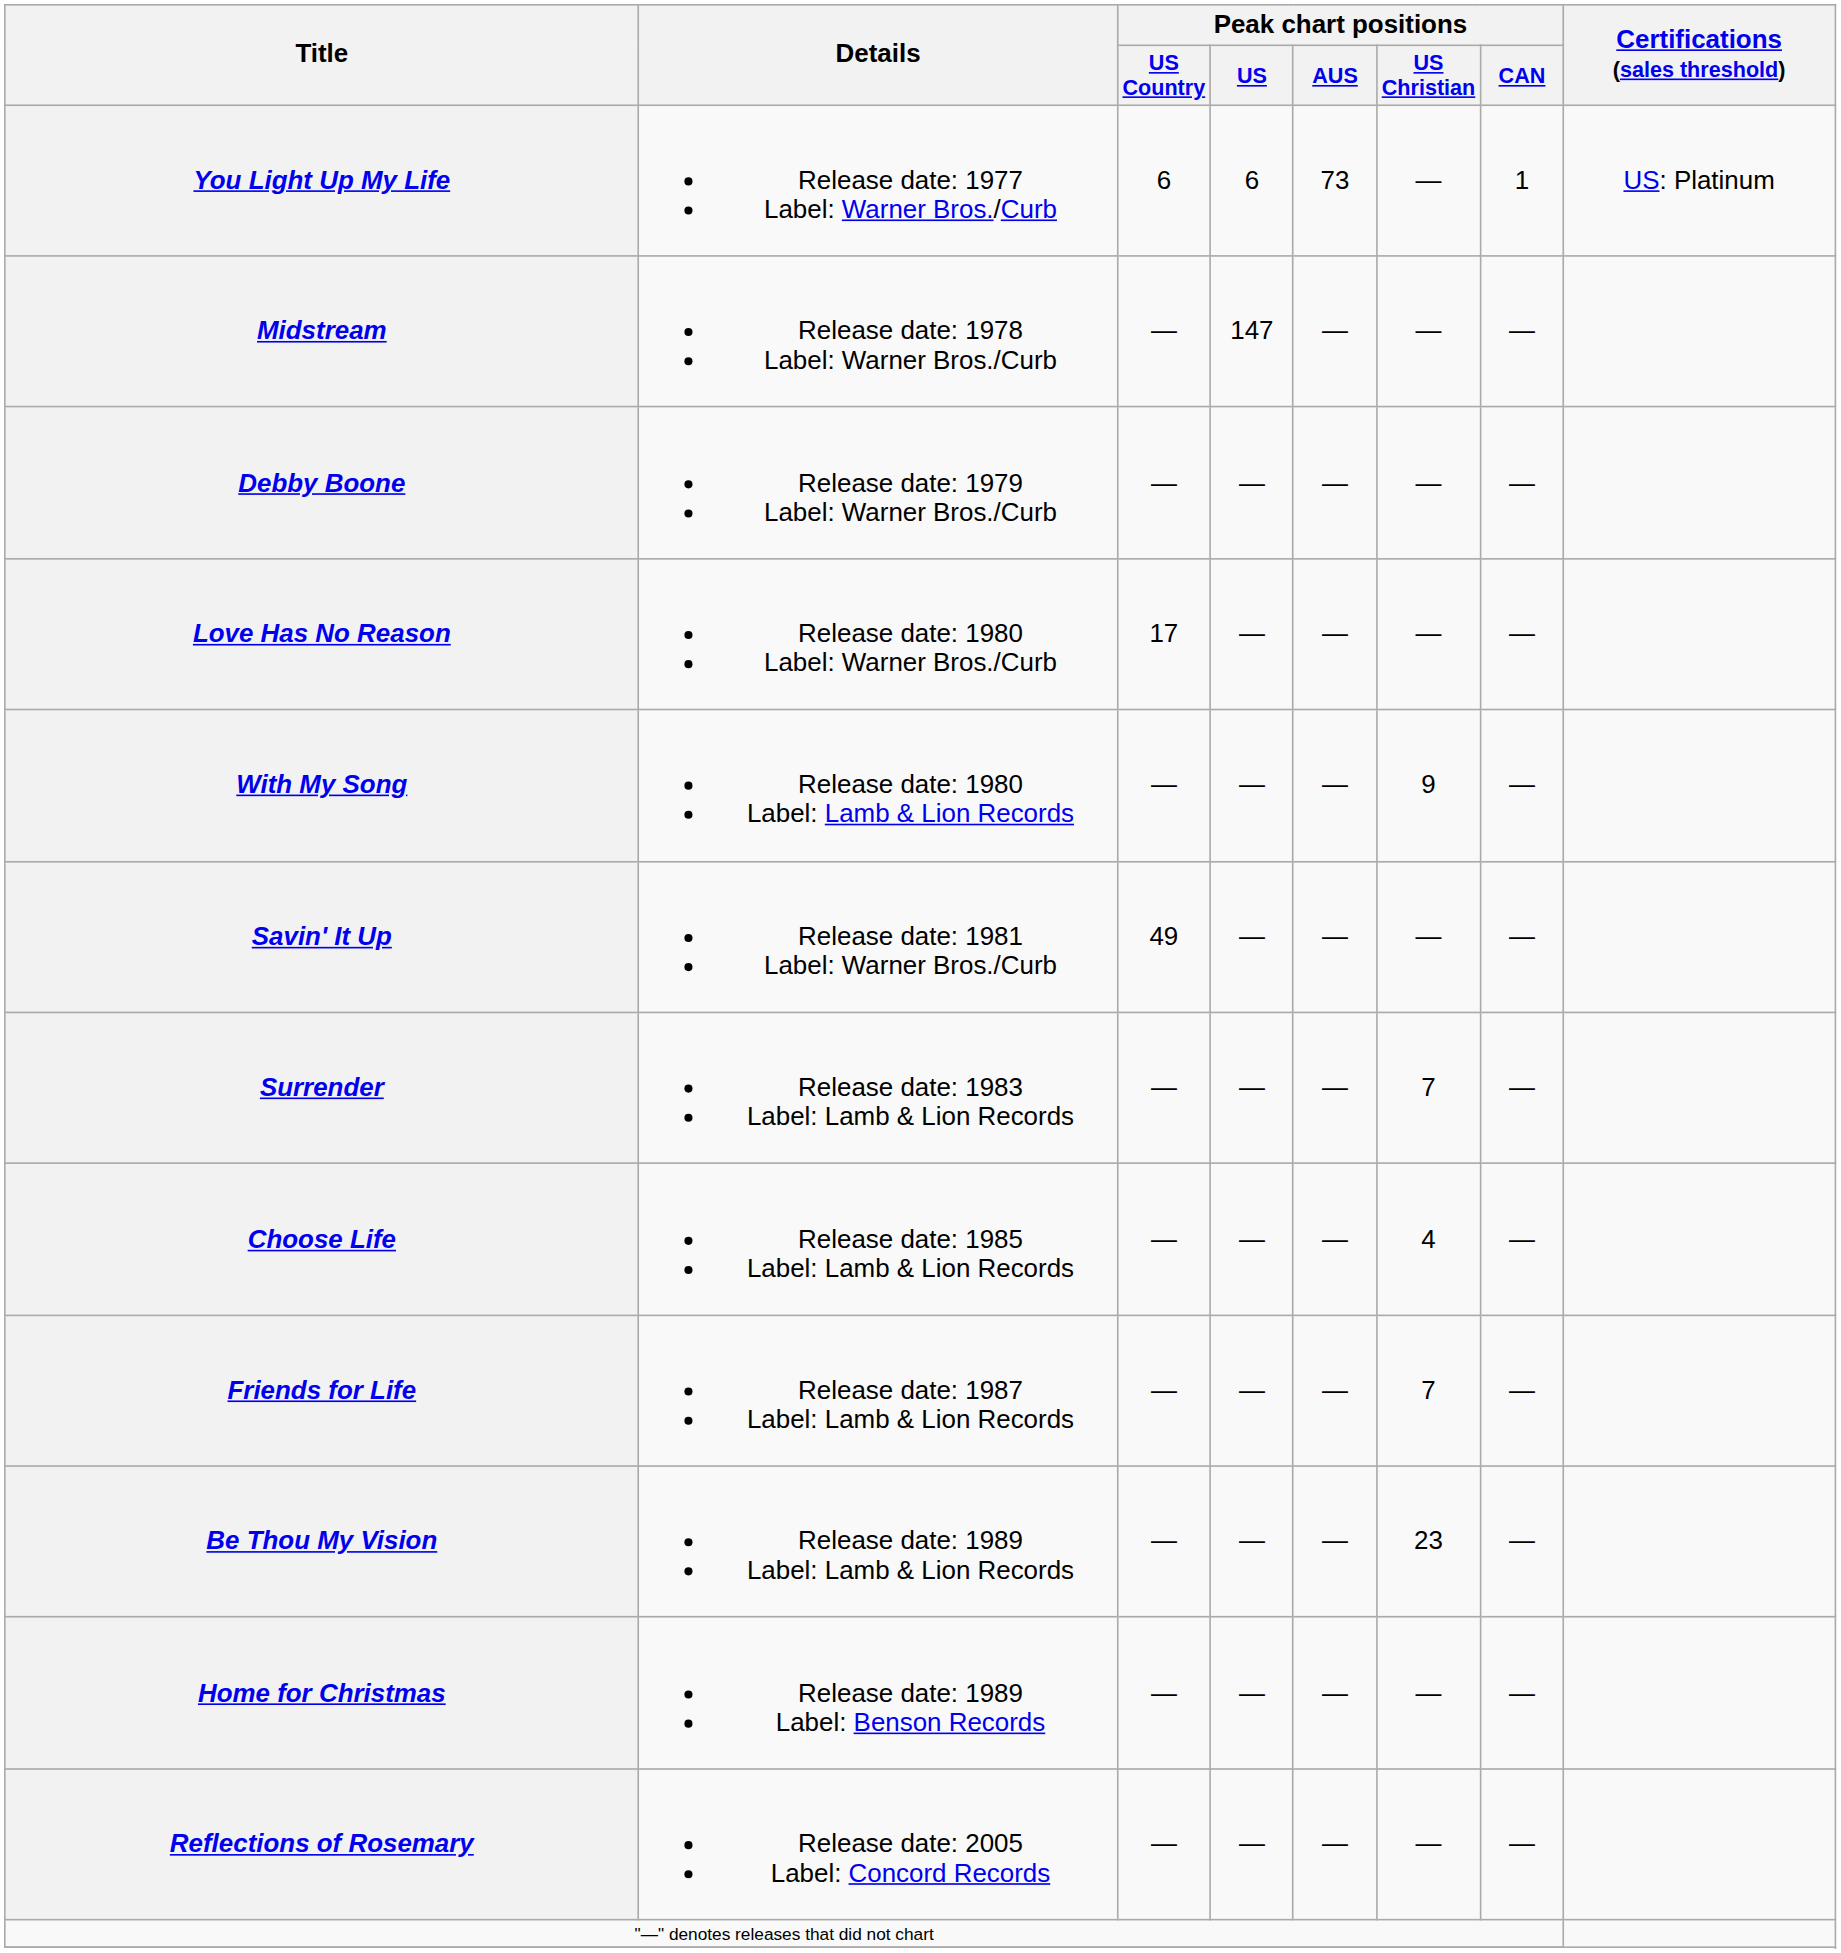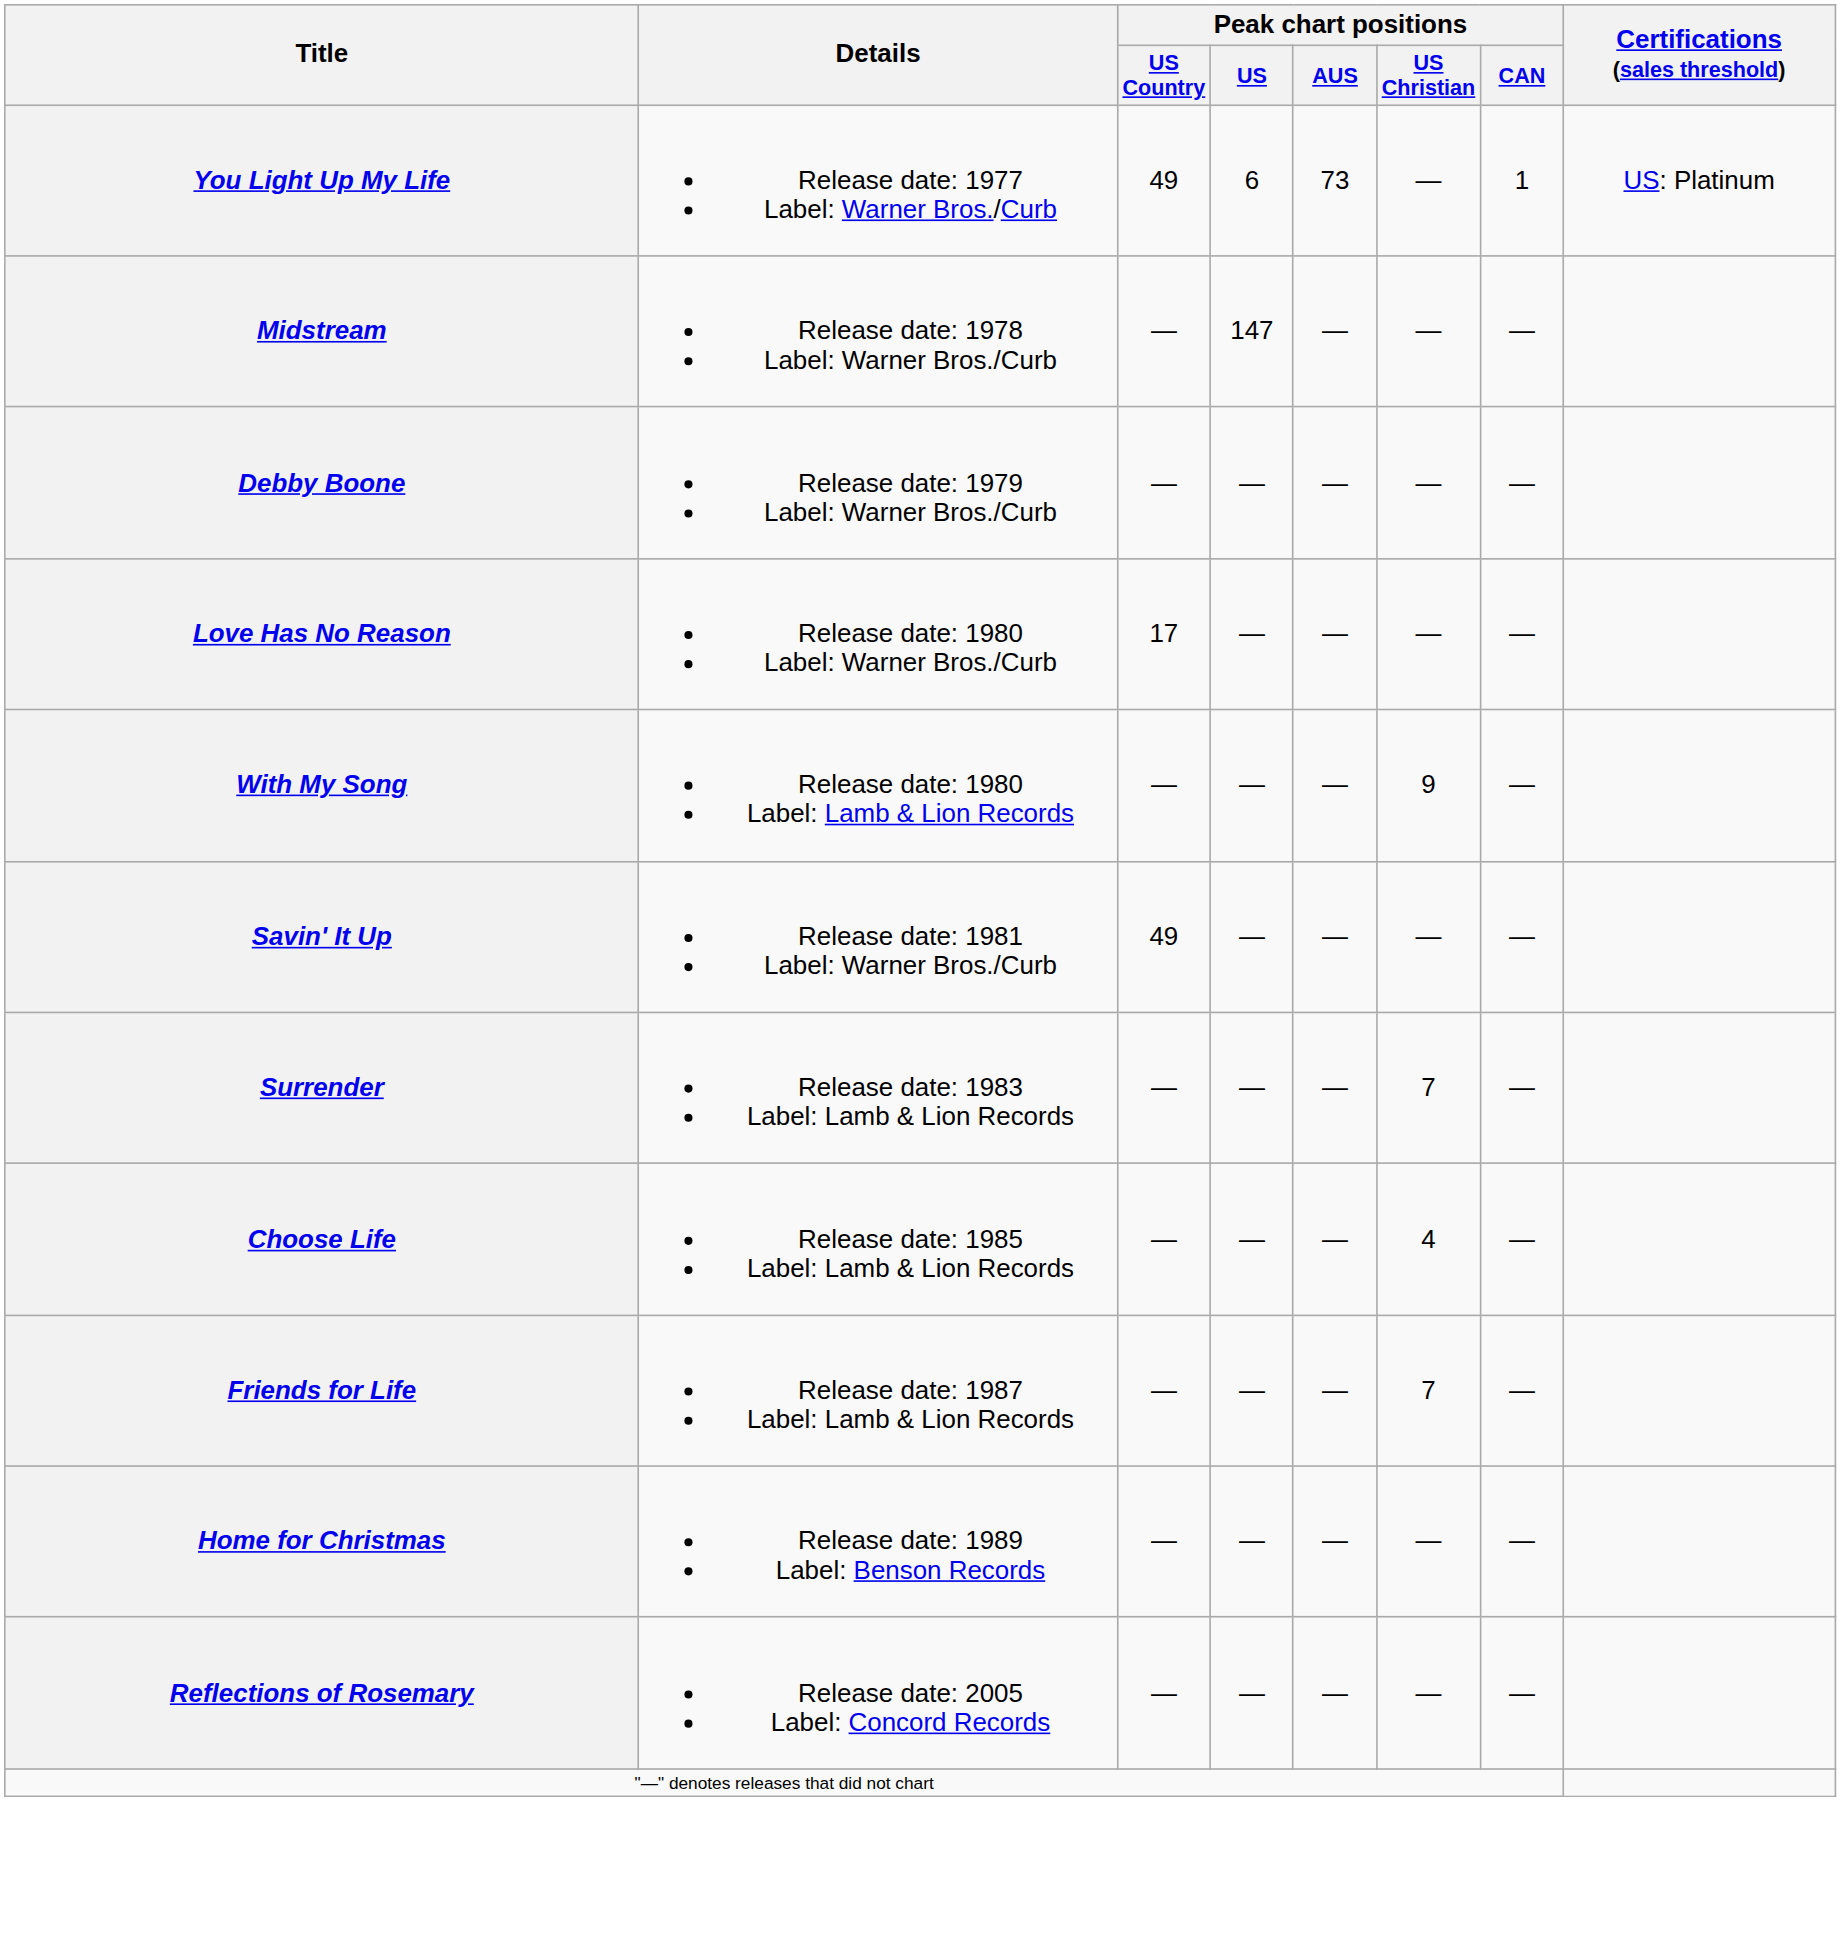You Light Up My Life | Peak chart positions / US Country: 6 -> 49
- row: Be Thou My Vision | Release date: 1989 Label: Lamb & Lion Records | — | — | — | 23 | —
